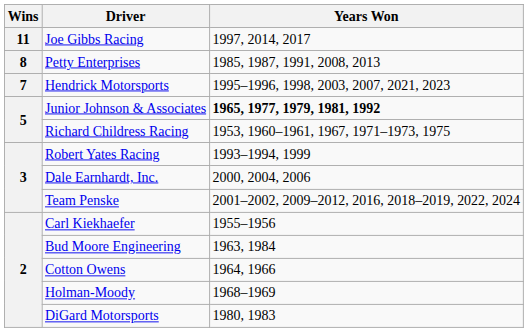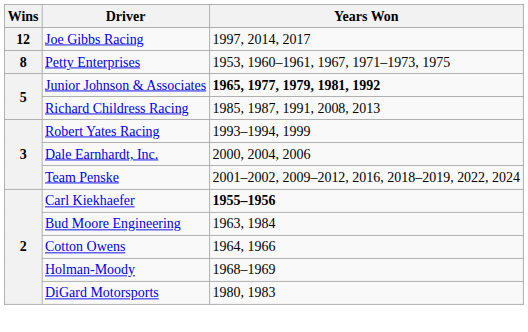Joe Gibbs Racing | Wins: 11 -> 12
Petty Enterprises | Years Won: 1985, 1987, 1991, 2008, 2013 -> 1953, 1960–1961, 1967, 1971–1973, 1975
- row: 7 | Hendrick Motorsports | 1995–1996, 1998, 2003, 2007, 2021, 2023
Richard Childress Racing | Years Won: 1953, 1960–1961, 1967, 1971–1973, 1975 -> 1985, 1987, 1991, 2008, 2013
Carl Kiekhaefer | Years Won: normal -> bold
